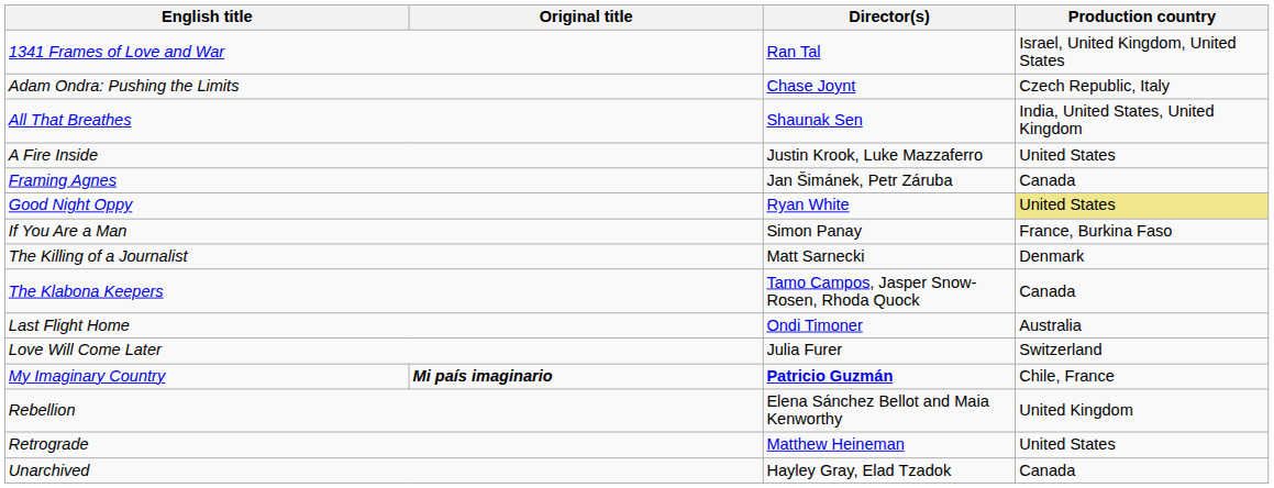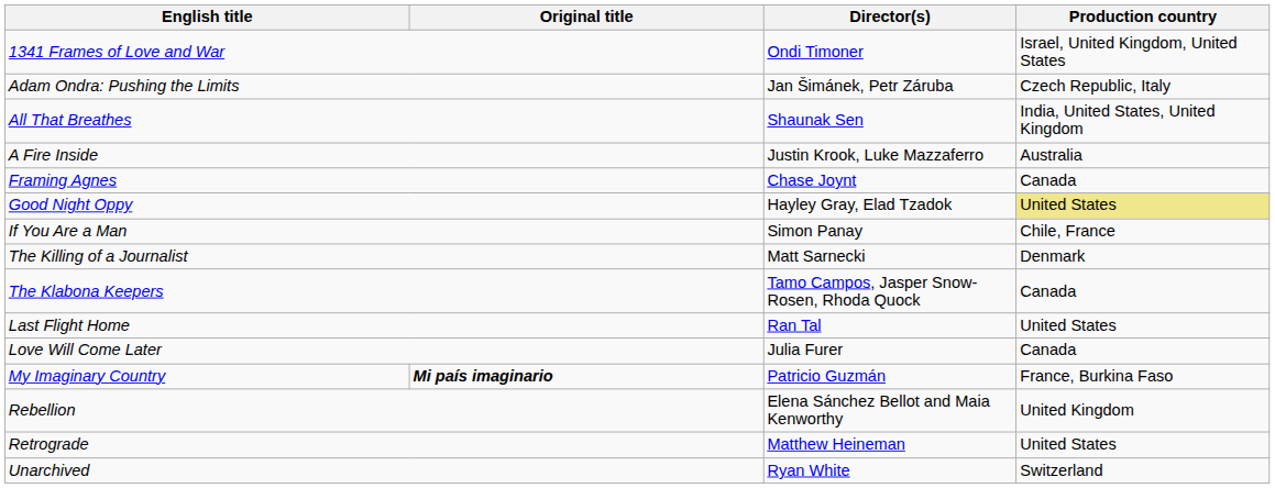1341 Frames of Love and War | Director(s): Ran Tal -> Ondi Timoner
Adam Ondra: Pushing the Limits | Director(s): Chase Joynt -> Jan Šimánek, Petr Záruba
A Fire Inside | Production country: United States -> Australia
Framing Agnes | Director(s): Jan Šimánek, Petr Záruba -> Chase Joynt
Good Night Oppy | Director(s): Ryan White -> Hayley Gray, Elad Tzadok
If You Are a Man | Production country: France, Burkina Faso -> Chile, France
Last Flight Home | Director(s): Ondi Timoner -> Ran Tal
Last Flight Home | Production country: Australia -> United States
Love Will Come Later | Production country: Switzerland -> Canada
My Imaginary Country | Director(s): bold -> normal
My Imaginary Country | Production country: Chile, France -> France, Burkina Faso
Unarchived | Director(s): Hayley Gray, Elad Tzadok -> Ryan White
Unarchived | Production country: Canada -> Switzerland
